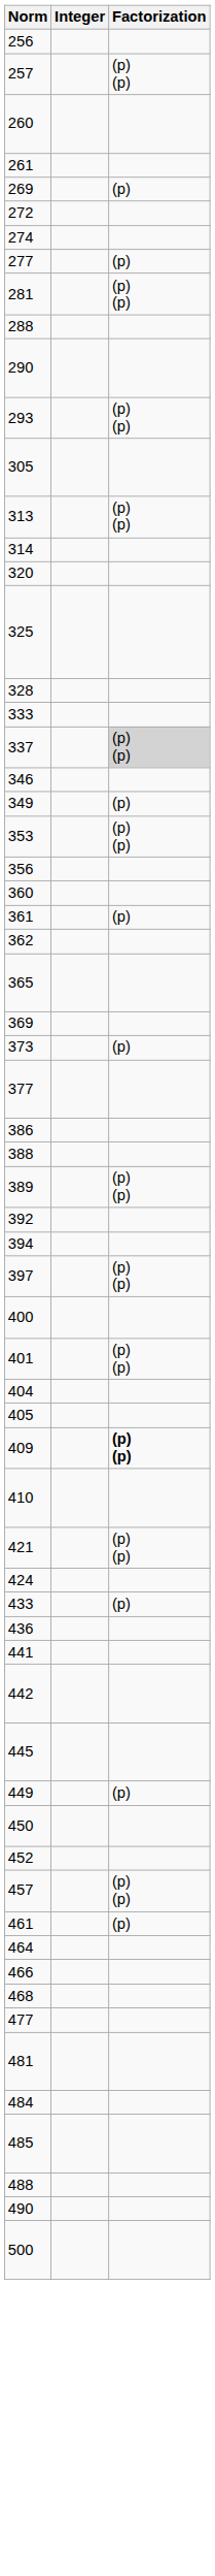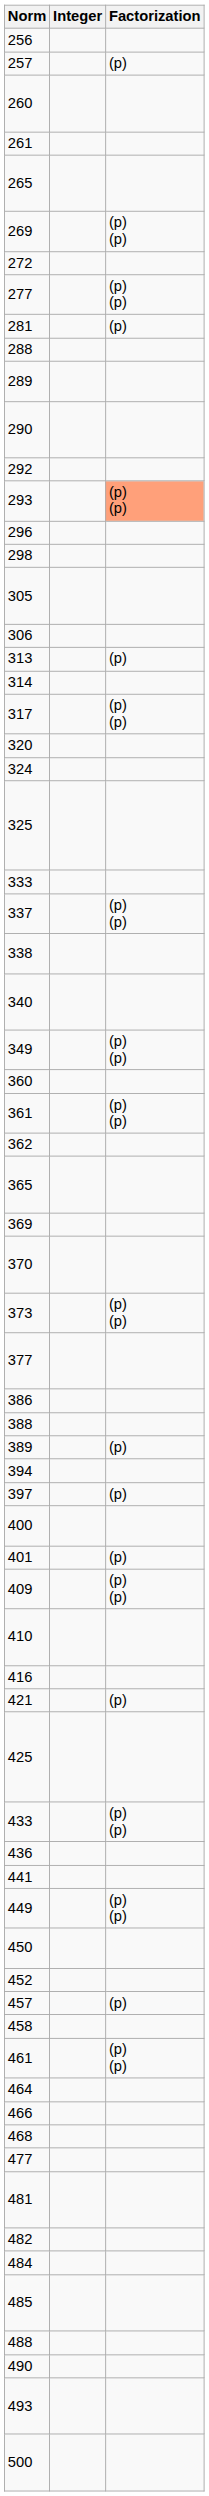257 | Factorization: (p) (p) -> (p)
+ row: 265
269 | Factorization: (p) -> (p) (p)
- row: 274
277 | Factorization: (p) -> (p) (p)
281 | Factorization: (p) (p) -> (p)
+ row: 289
+ row: 292
293 | Factorization: no background -> lightsalmon background
+ row: 296
+ row: 298
+ row: 306
313 | Factorization: (p) (p) -> (p)
+ row: 317 | (p) (p)
+ row: 324
- row: 328
337 | Factorization: lightgrey background -> no background
+ row: 338
+ row: 340
- row: 346
349 | Factorization: (p) -> (p) (p)
- row: 353 | (p) (p)
- row: 356
361 | Factorization: (p) -> (p) (p)
+ row: 370
373 | Factorization: (p) -> (p) (p)
389 | Factorization: (p) (p) -> (p)
- row: 392
397 | Factorization: (p) (p) -> (p)
401 | Factorization: (p) (p) -> (p)
- row: 404
- row: 405
409 | Factorization: bold -> normal
+ row: 416
421 | Factorization: (p) (p) -> (p)
- row: 424
+ row: 425
433 | Factorization: (p) -> (p) (p)
- row: 442
- row: 445
449 | Factorization: (p) -> (p) (p)
457 | Factorization: (p) (p) -> (p)
+ row: 458
461 | Factorization: (p) -> (p) (p)
+ row: 482
+ row: 493
